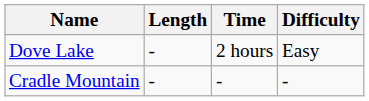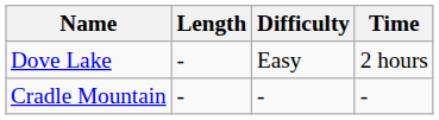columns swapped: Time <-> Difficulty
